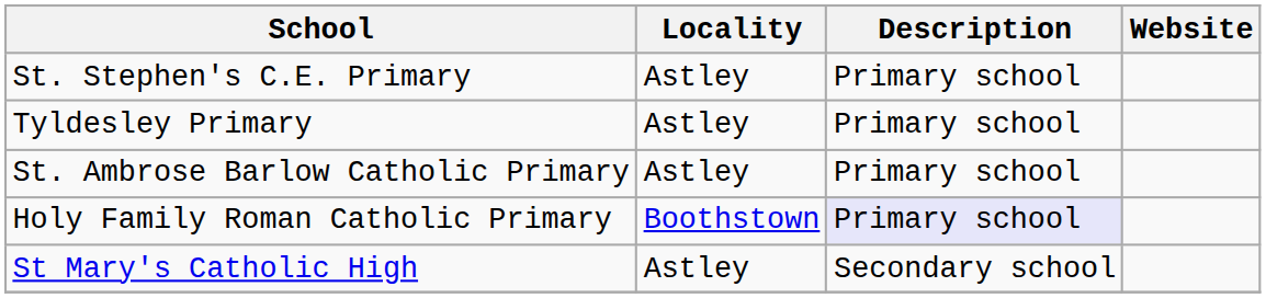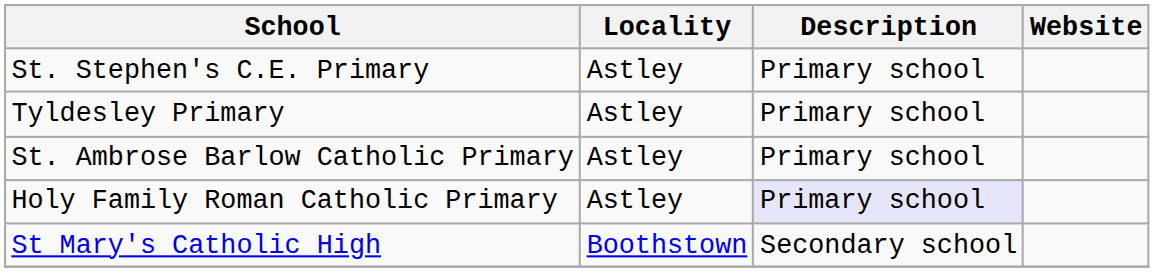Holy Family Roman Catholic Primary | Locality: Boothstown -> Astley
St Mary's Catholic High | Locality: Astley -> Boothstown
